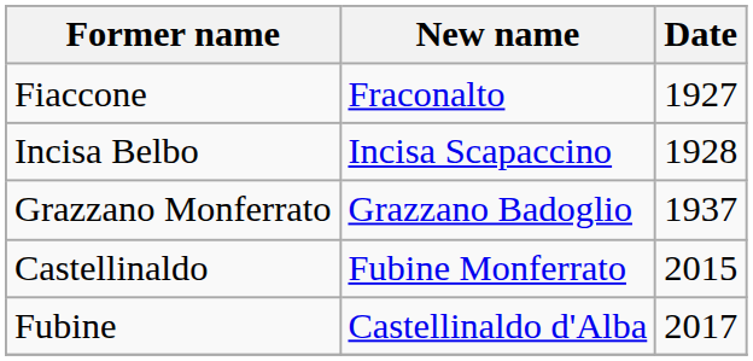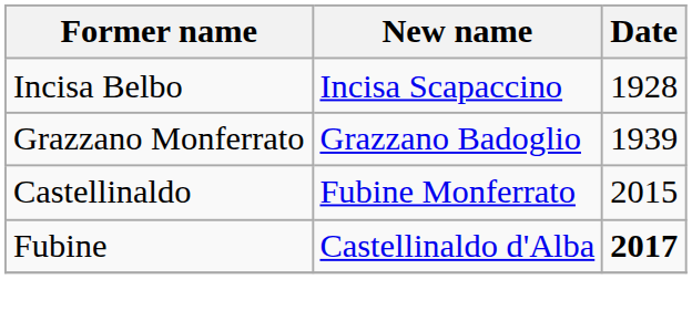- row: Fiaccone | Fraconalto | 1927
Grazzano Monferrato | Date: 1937 -> 1939
Fubine | Date: normal -> bold
